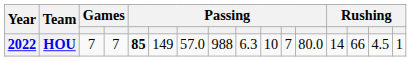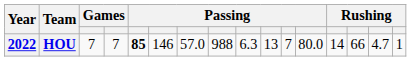HOU | column 6: 149 -> 146
HOU | column 10: 10 -> 13
HOU | column 15: 4.5 -> 4.7
